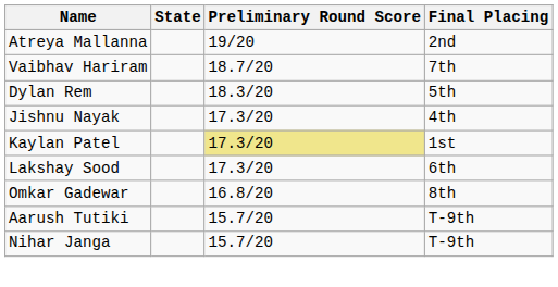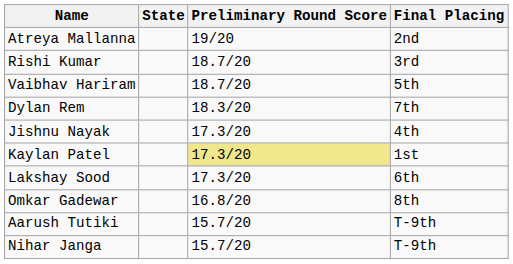+ row: Rishi Kumar | 18.7/20 | 3rd
Vaibhav Hariram | Final Placing: 7th -> 5th
Dylan Rem | Final Placing: 5th -> 7th
